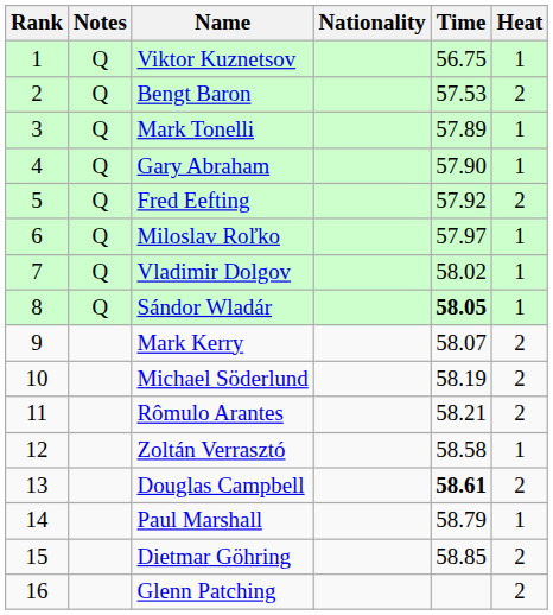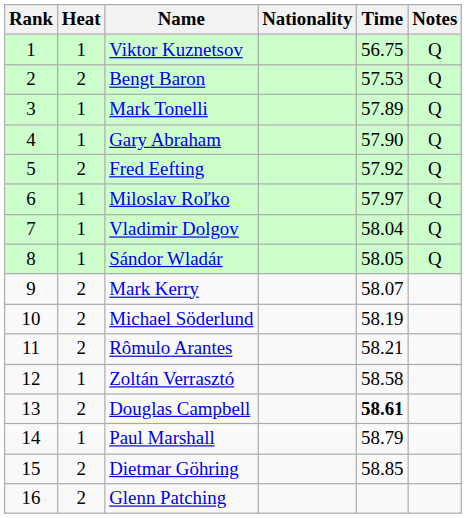columns swapped: Heat <-> Notes
Vladimir Dolgov | Time: 58.02 -> 58.04
Sándor Wladár | Time: bold -> normal
